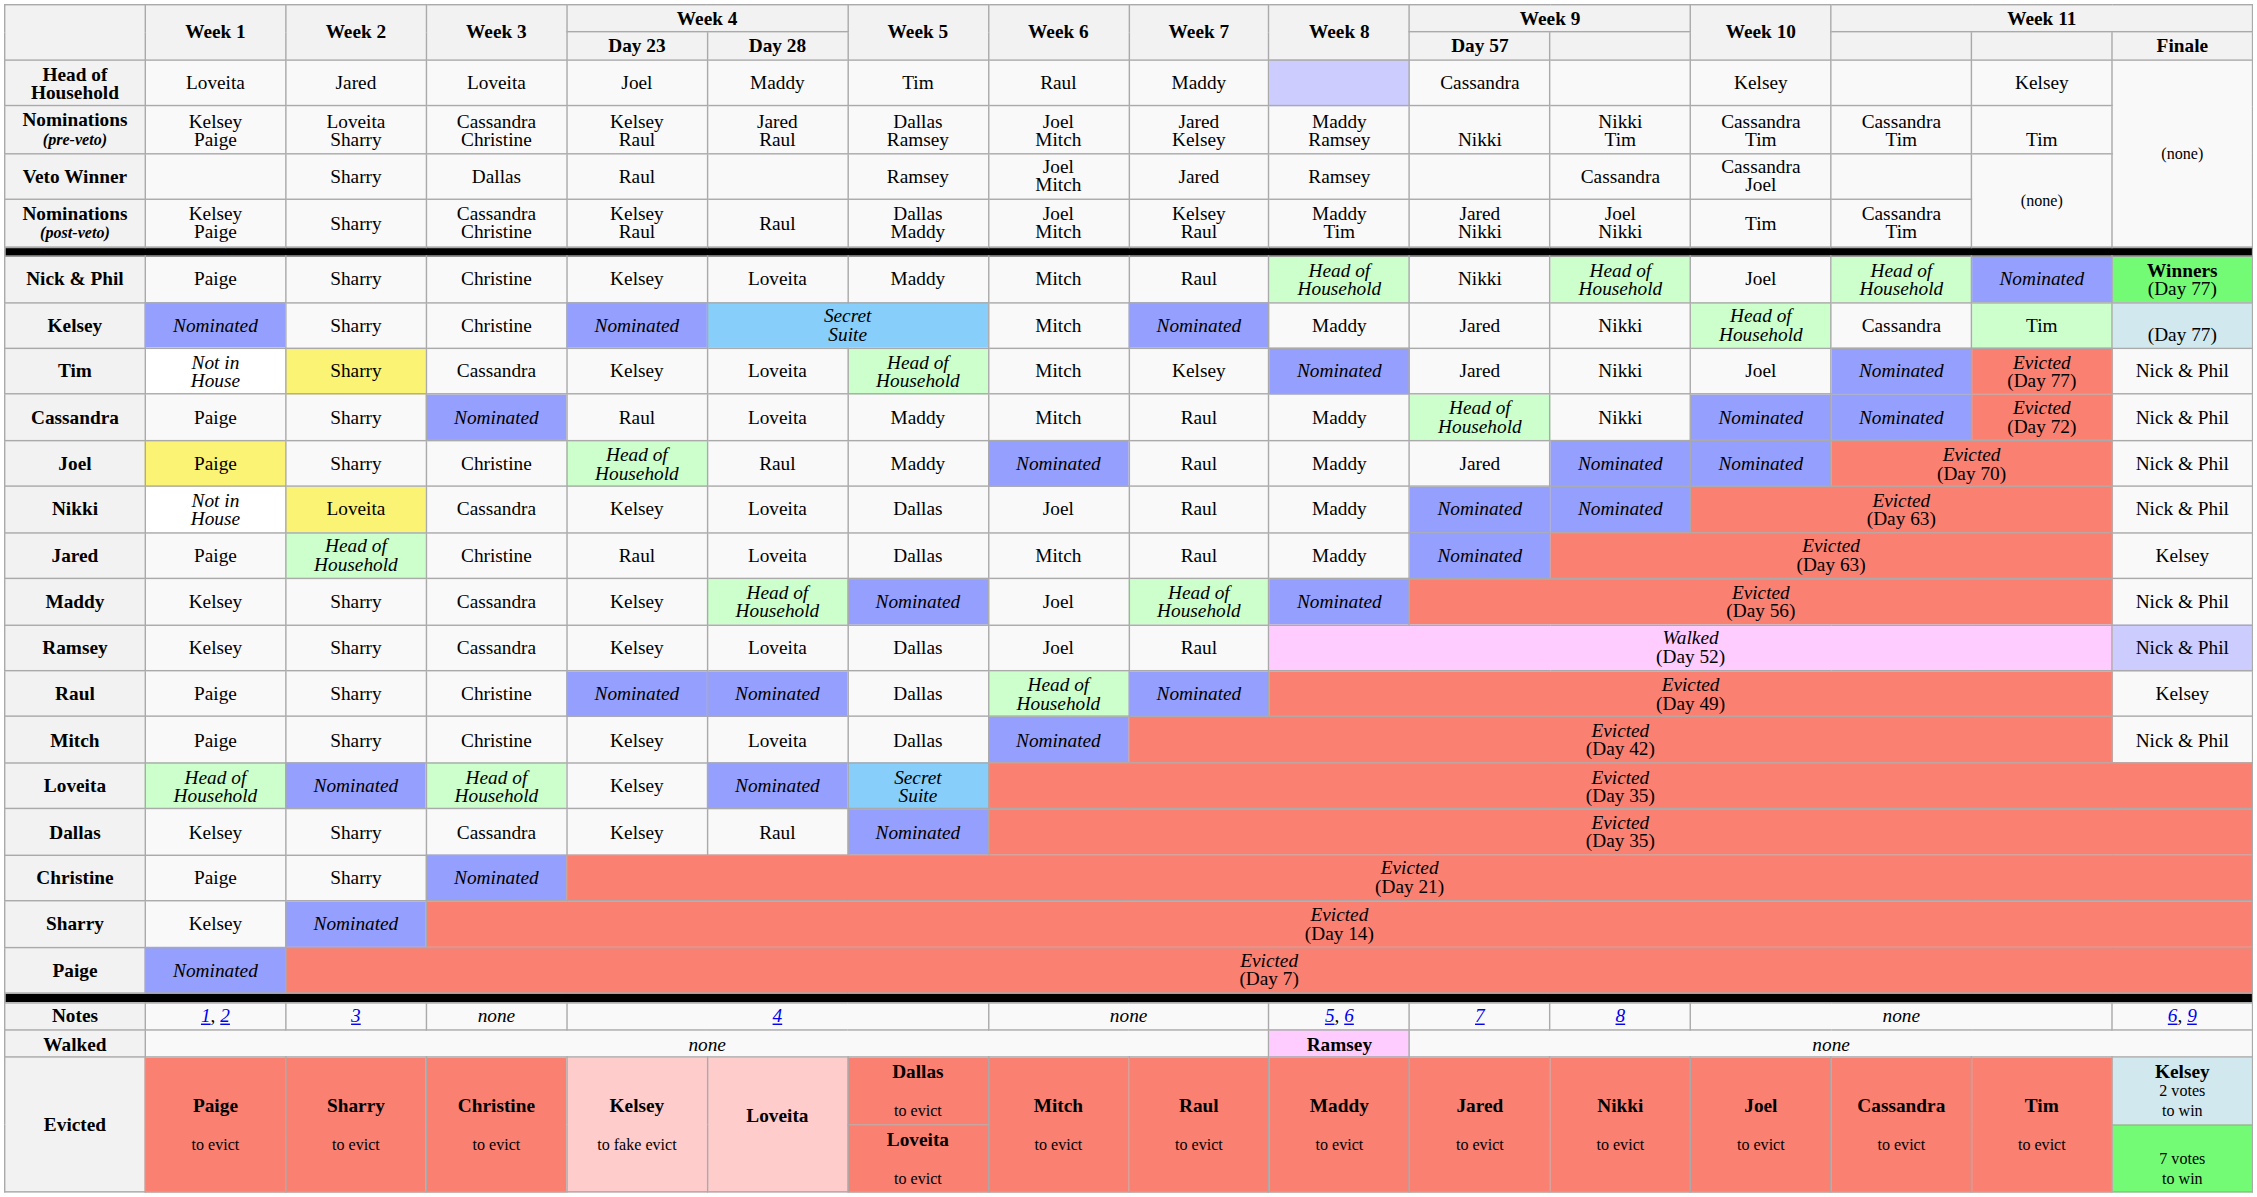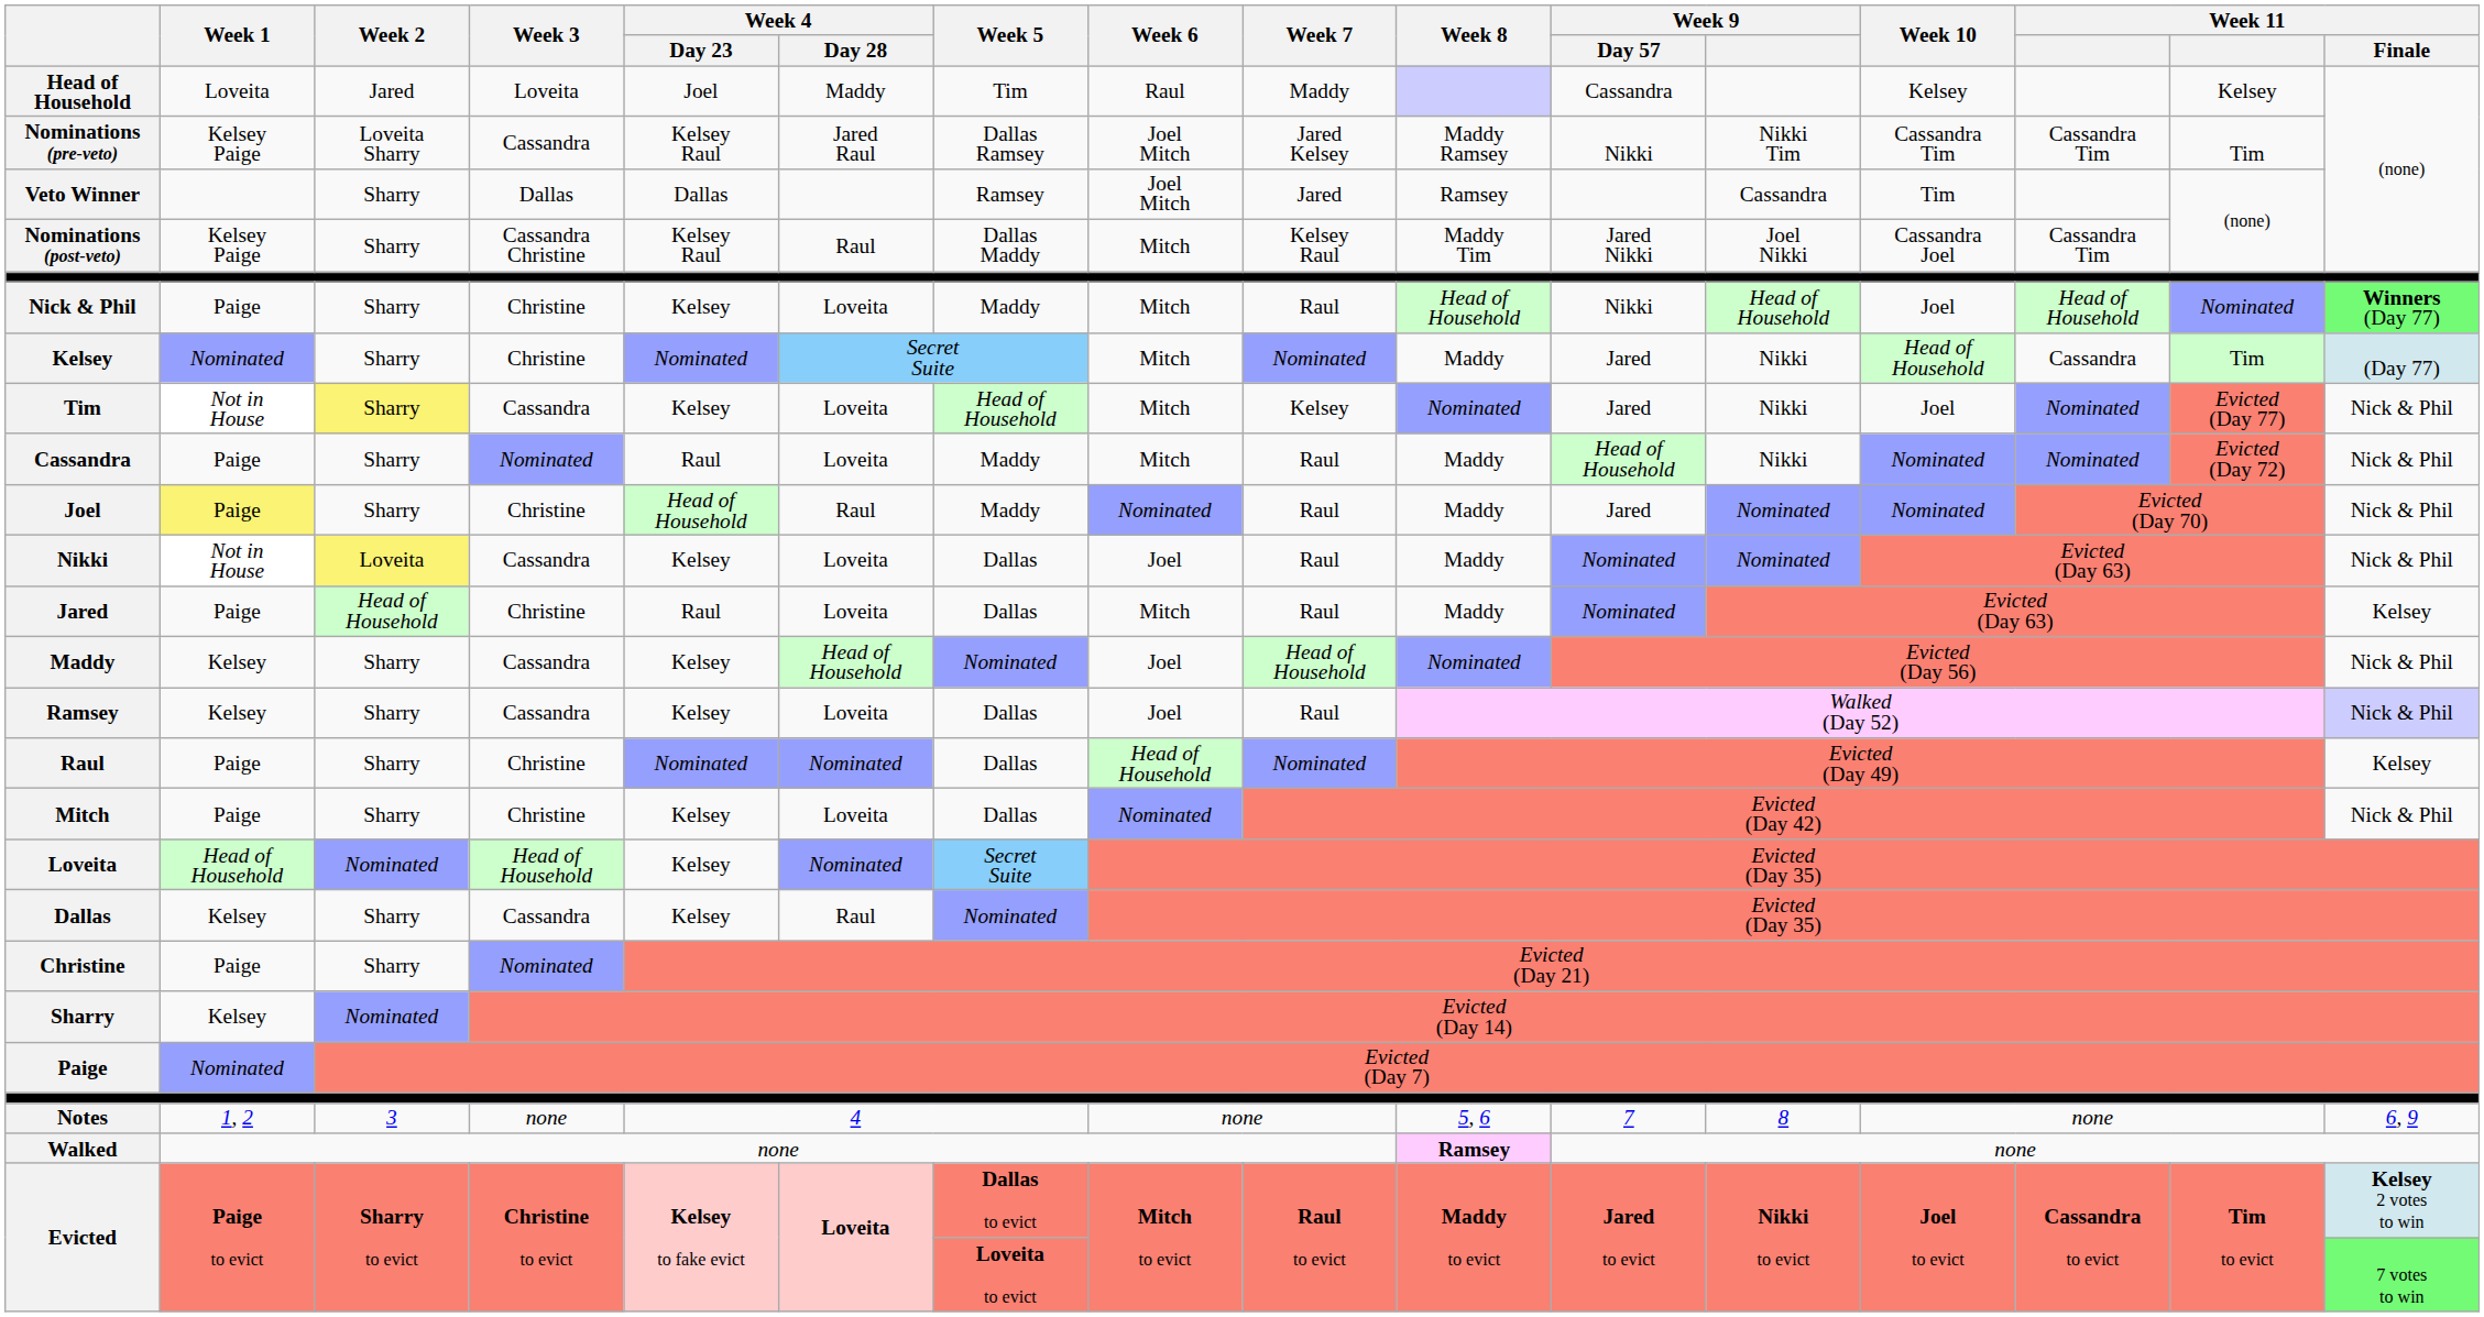Nominations (pre-veto) | Week 3: Cassandra Christine -> Cassandra
Veto Winner | Week 4 / Day 23: Raul -> Dallas
Veto Winner | Week 10: Cassandra Joel -> Tim
Nominations (post-veto) | Week 6: Joel Mitch -> Mitch
Nominations (post-veto) | Week 10: Tim -> Cassandra Joel
